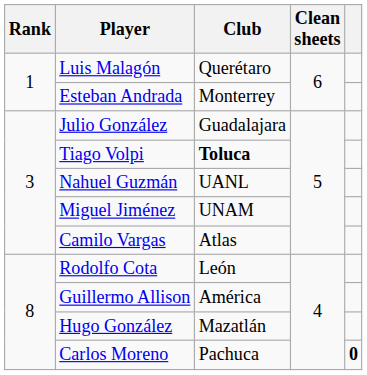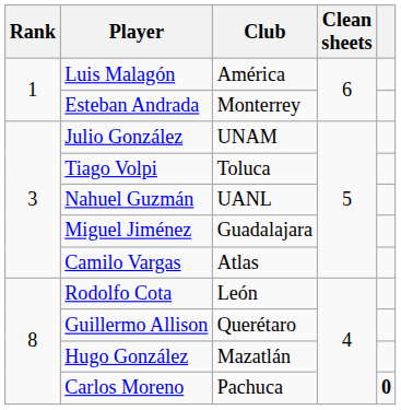Luis Malagón | Club: Querétaro -> América
Julio González | Club: Guadalajara -> UNAM
Tiago Volpi | Club: bold -> normal
Miguel Jiménez | Club: UNAM -> Guadalajara
Guillermo Allison | Club: América -> Querétaro
